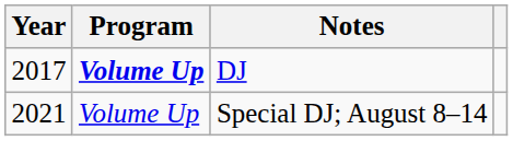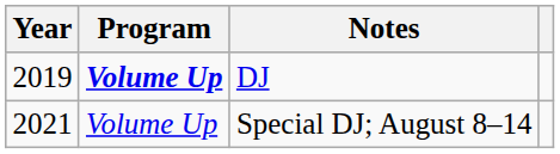DJ | Year: 2017 -> 2019
